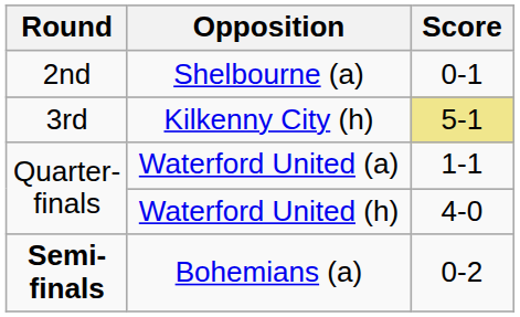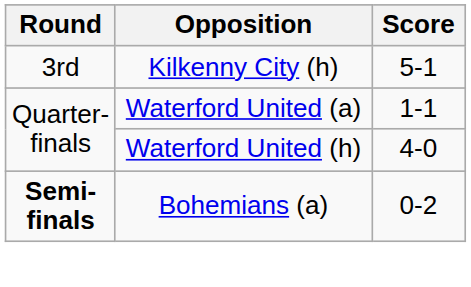- row: 2nd | Shelbourne (a) | 0-1
Kilkenny City (h) | Score: khaki background -> no background
